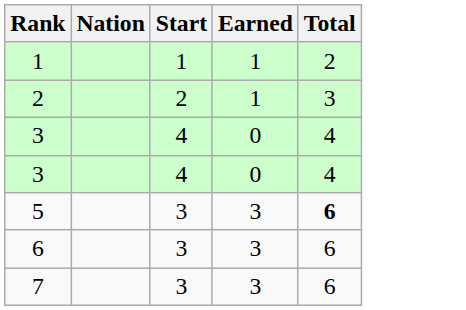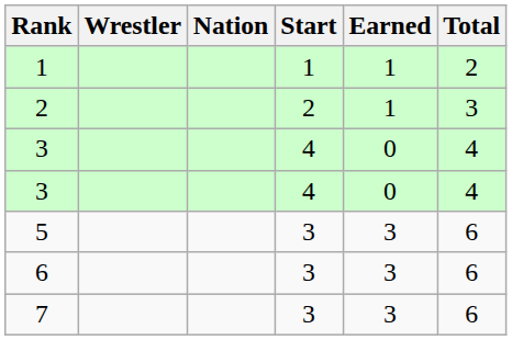+ column: Wrestler
5 | Total: bold -> normal
